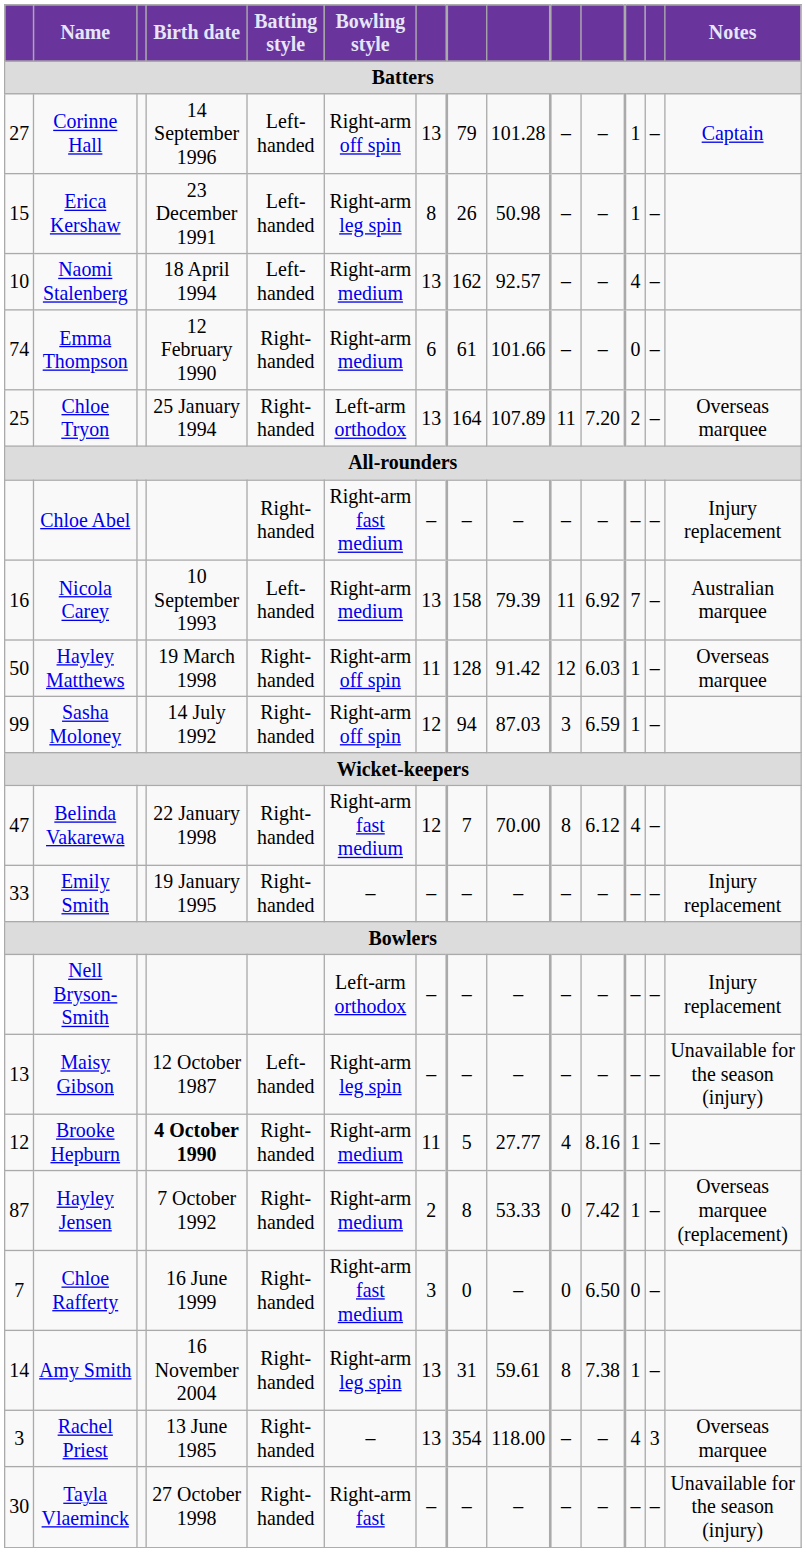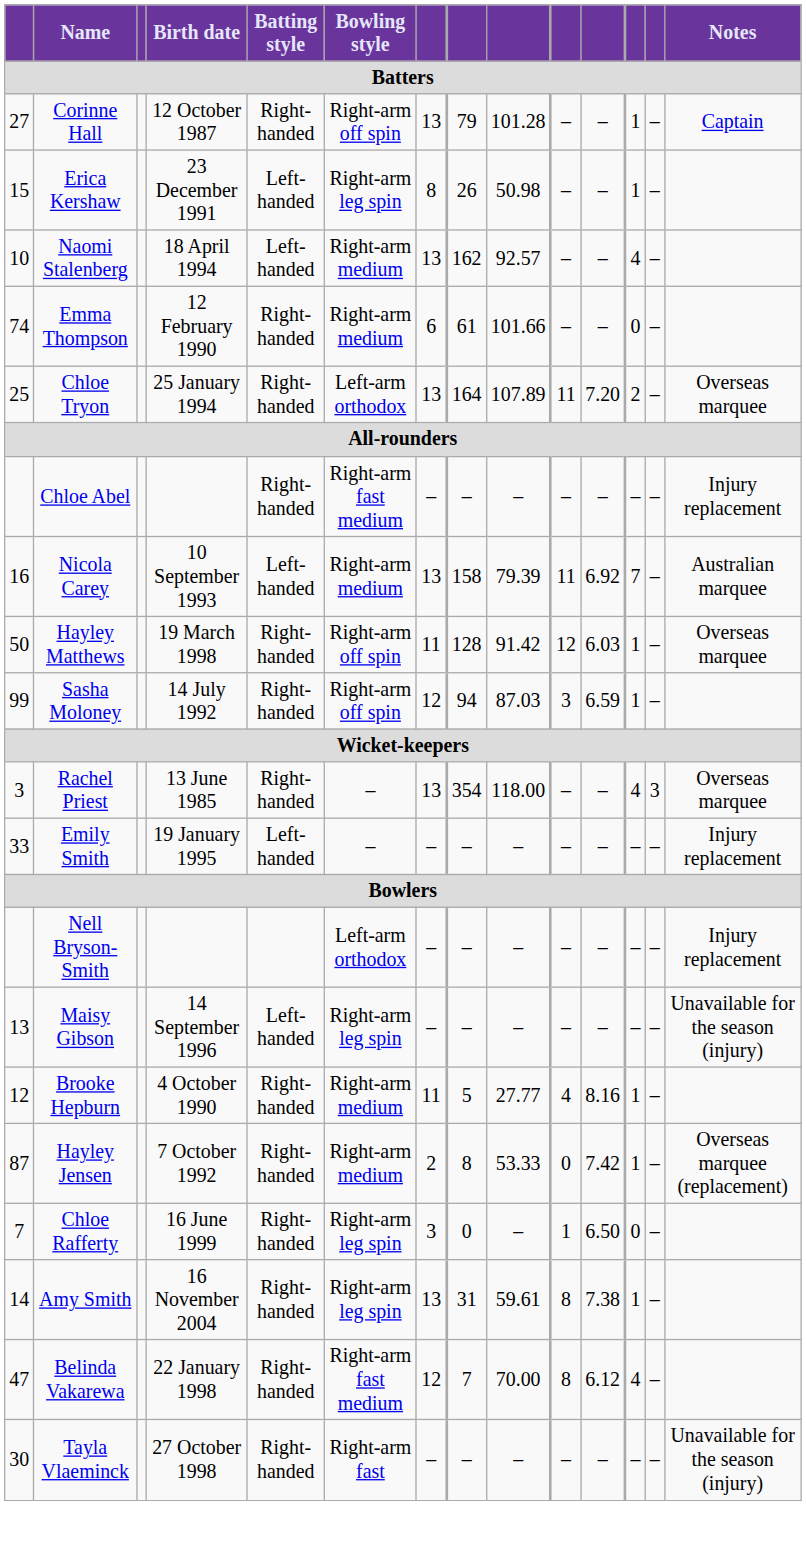Corinne Hall | Birth date: 14 September 1996 -> 12 October 1987
Corinne Hall | Batting style: Left-handed -> Right-handed
rows swapped: Rachel Priest <-> Belinda Vakarewa
Emily Smith | Batting style: Right-handed -> Left-handed
Maisy Gibson | Birth date: 12 October 1987 -> 14 September 1996
Brooke Hepburn | Birth date: bold -> normal
Chloe Rafferty | Bowling style: Right-arm fast medium -> Right-arm leg spin
Chloe Rafferty | column 10: 0 -> 1
